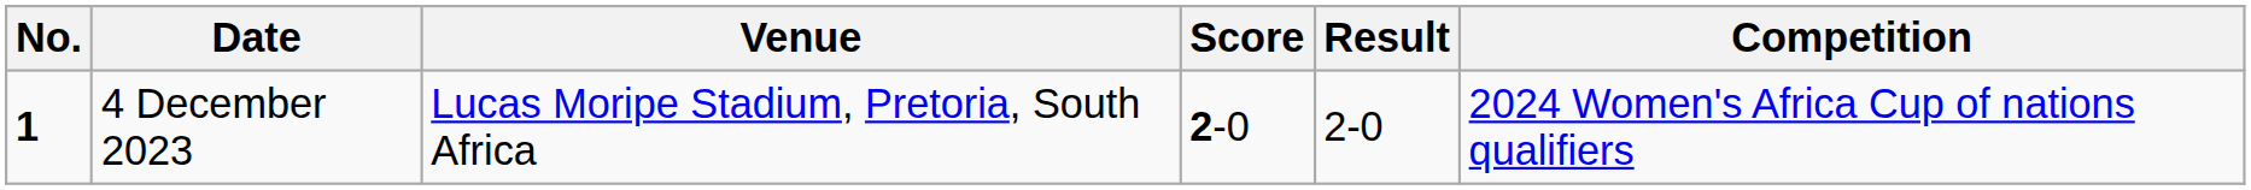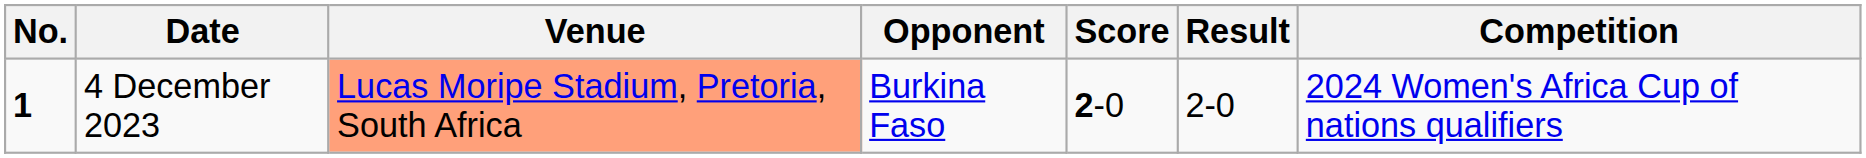+ column: Opponent | Burkina Faso
4 December 2023 | Venue: no background -> lightsalmon background
